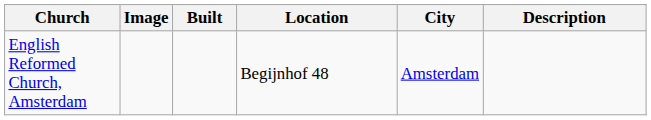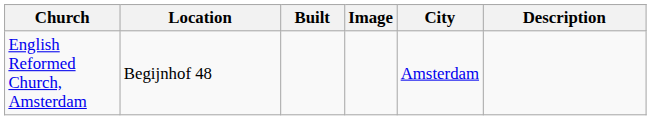columns swapped: Image <-> Location
